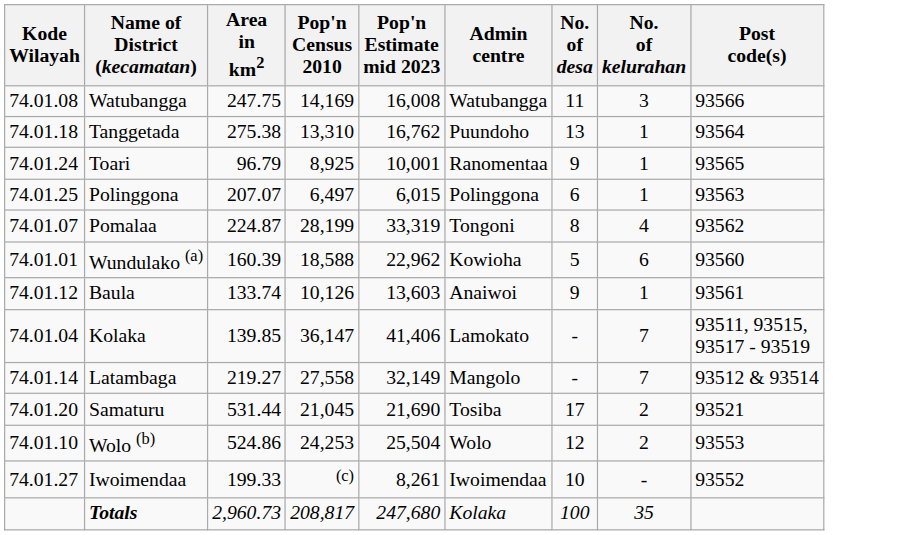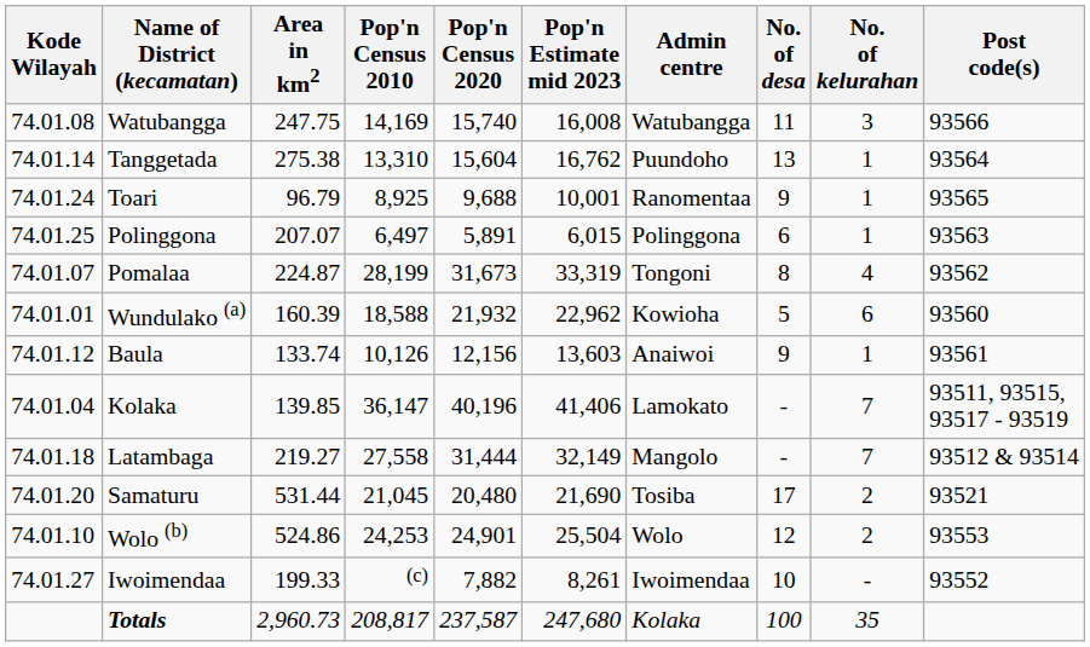+ column: Pop'n Census 2020 | 15,740 | 15,604 | 9,688 | 5,891 | 31,673 | 21,932 | 12,156 | 40,196 | 31,444 | 20,480 | 24,901 | 7,882 | 237,587
Tanggetada | Kode Wilayah: 74.01.18 -> 74.01.14
Latambaga | Kode Wilayah: 74.01.14 -> 74.01.18
